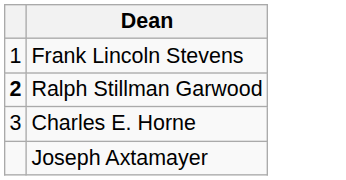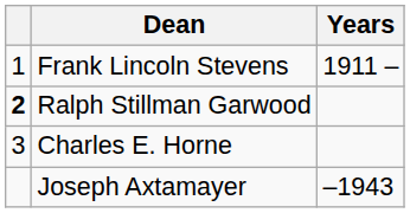+ column: Years | 1911 – | –1943
